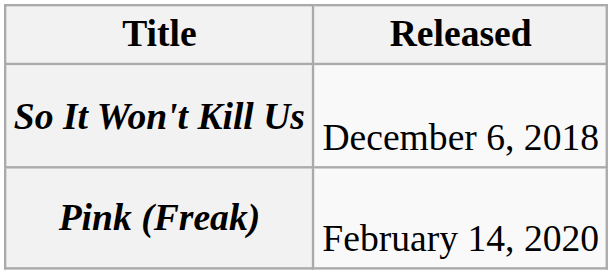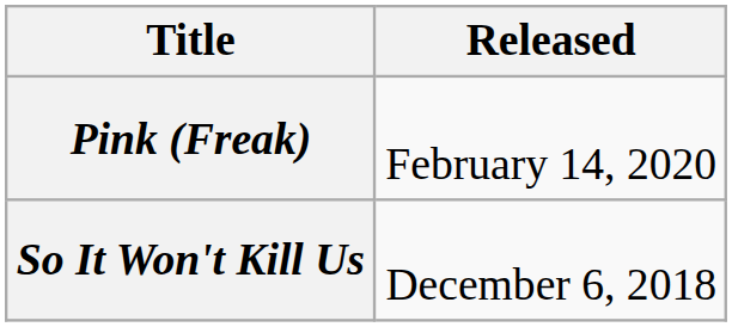rows swapped: So It Won't Kill Us <-> Pink (Freak)
